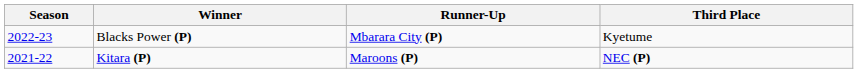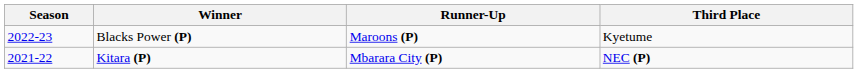Blacks Power (P) | Runner-Up: Mbarara City (P) -> Maroons (P)
Kitara (P) | Runner-Up: Maroons (P) -> Mbarara City (P)
